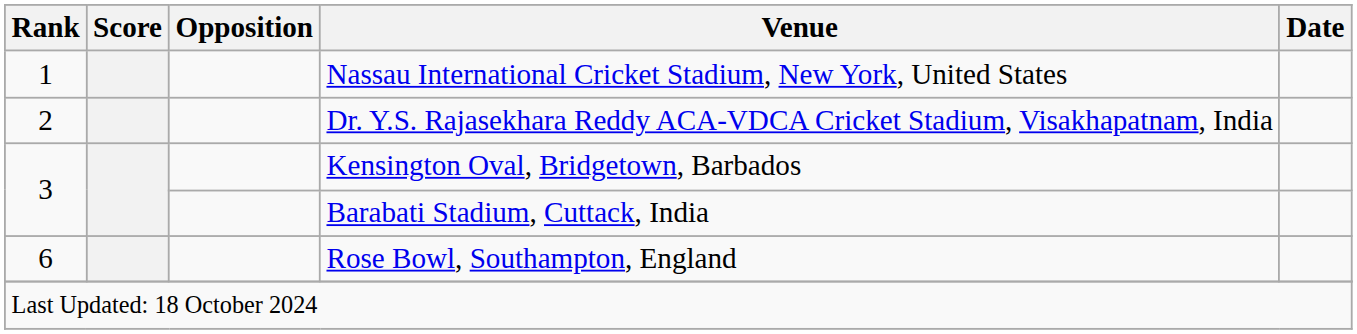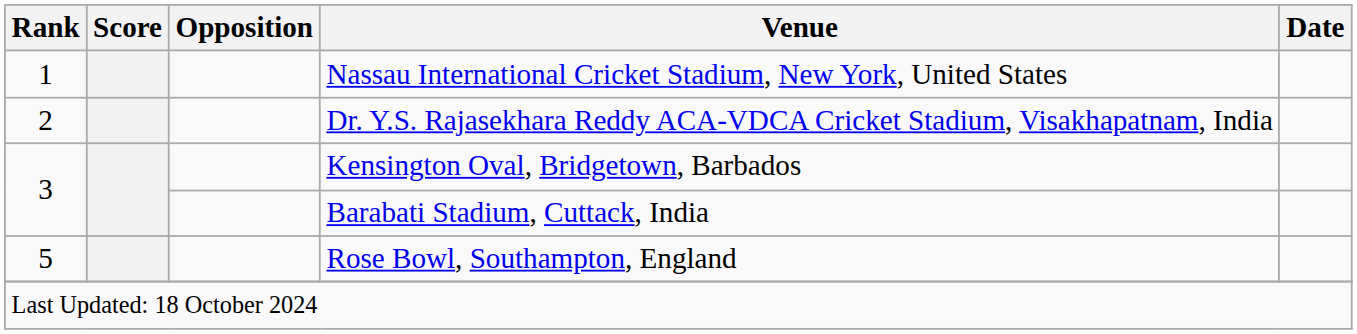Rose Bowl, Southampton, England | Rank: 6 -> 5
